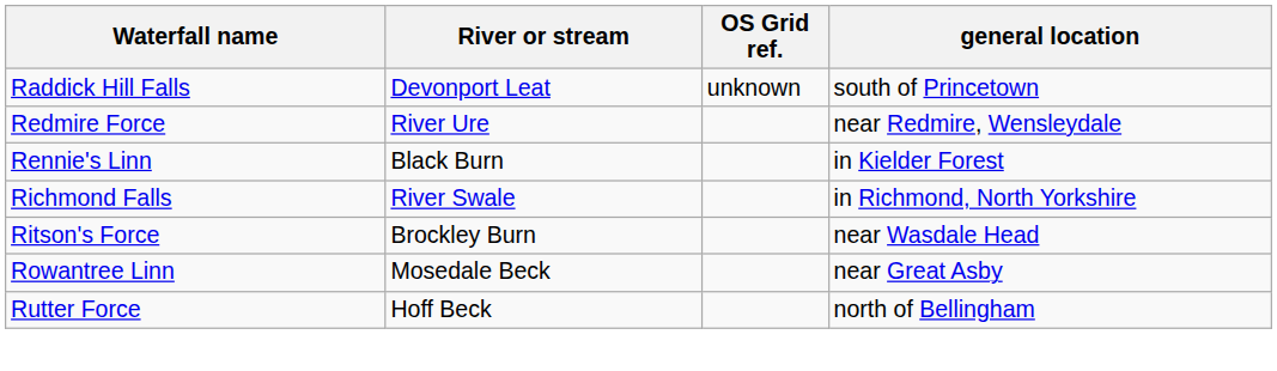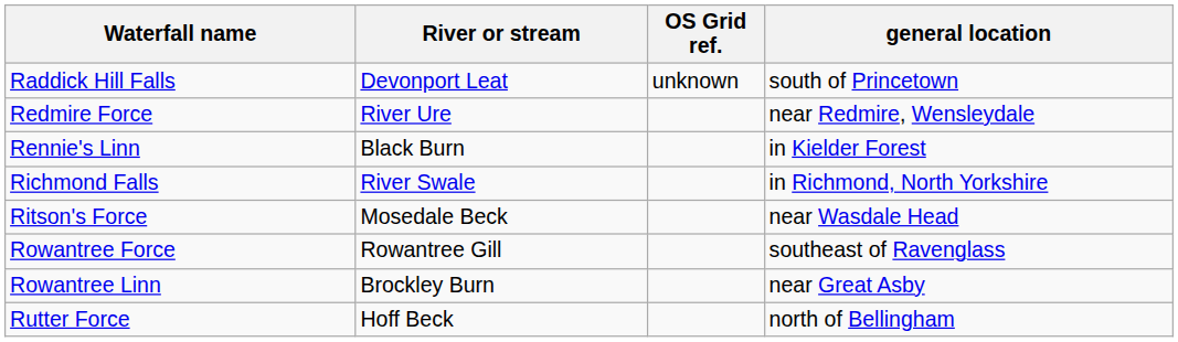Ritson's Force | River or stream: Brockley Burn -> Mosedale Beck
+ row: Rowantree Force | Rowantree Gill | southeast of Ravenglass
Rowantree Linn | River or stream: Mosedale Beck -> Brockley Burn
